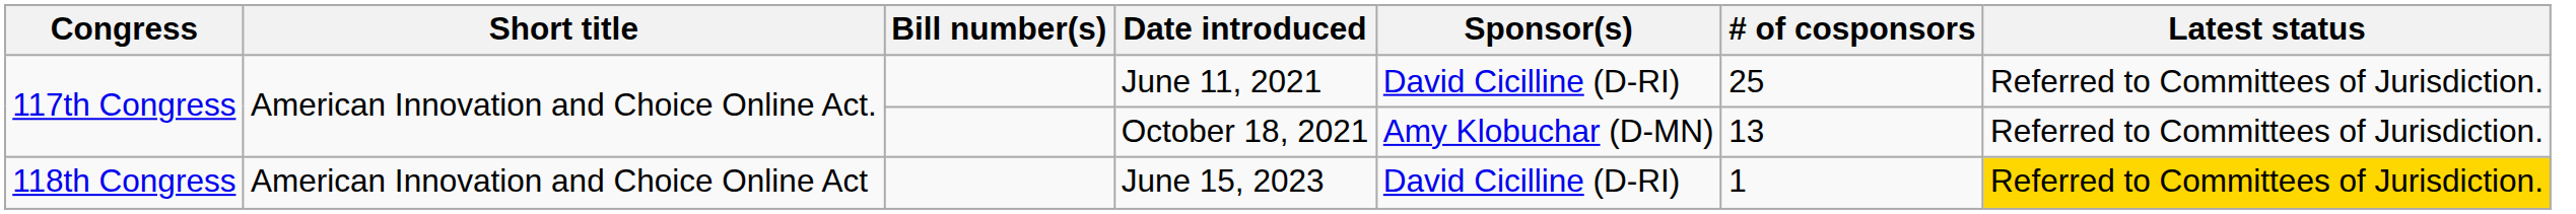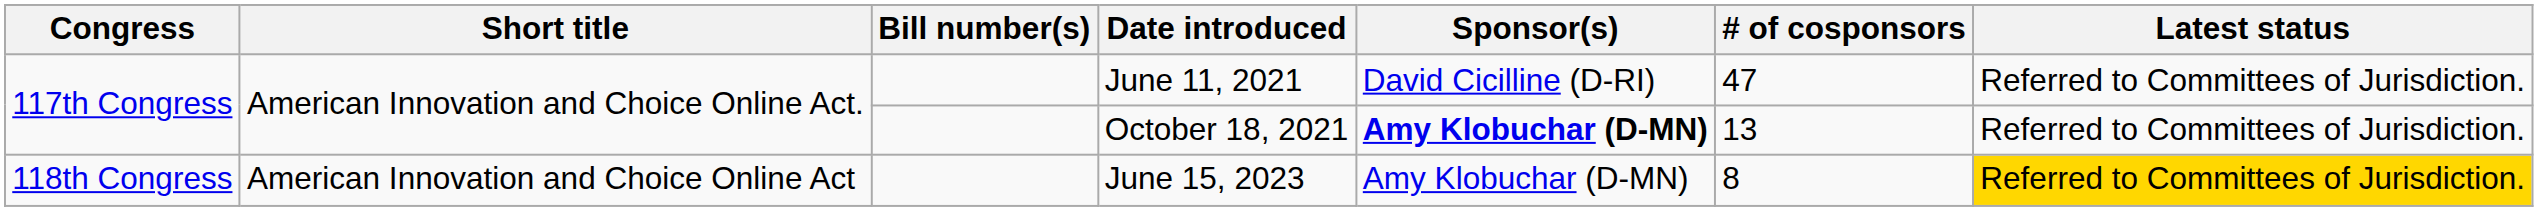June 11, 2021 | # of cosponsors: 25 -> 47
October 18, 2021 | Sponsor(s): normal -> bold
June 15, 2023 | Sponsor(s): David Cicilline (D-RI) -> Amy Klobuchar (D-MN)
June 15, 2023 | # of cosponsors: 1 -> 8
